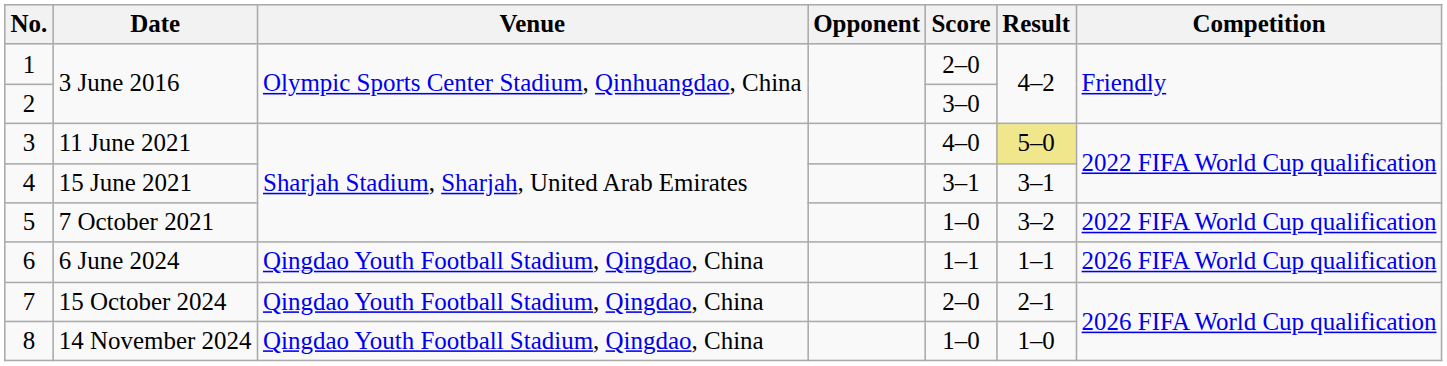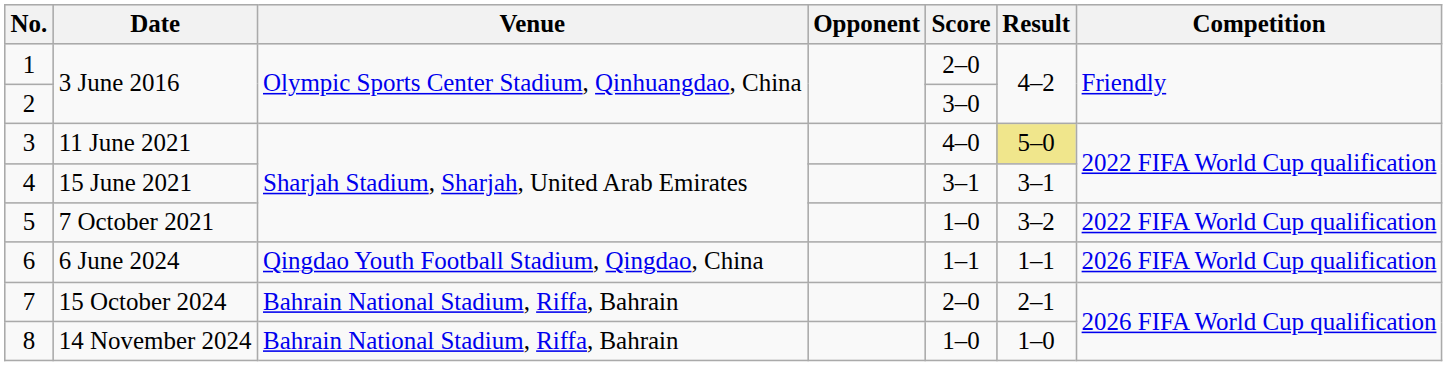7 | Venue: Qingdao Youth Football Stadium, Qingdao, China -> Bahrain National Stadium, Riffa, Bahrain
8 | Venue: Qingdao Youth Football Stadium, Qingdao, China -> Bahrain National Stadium, Riffa, Bahrain
